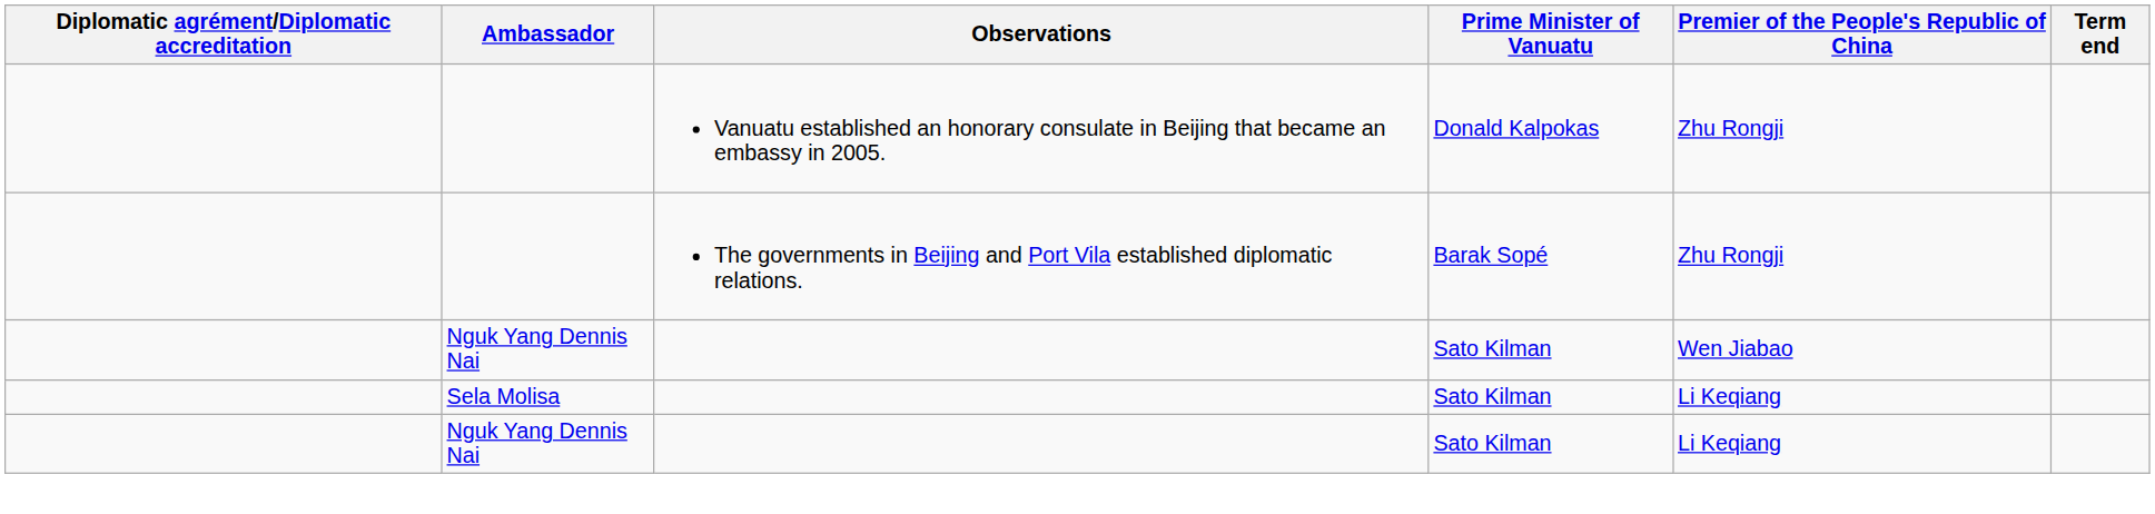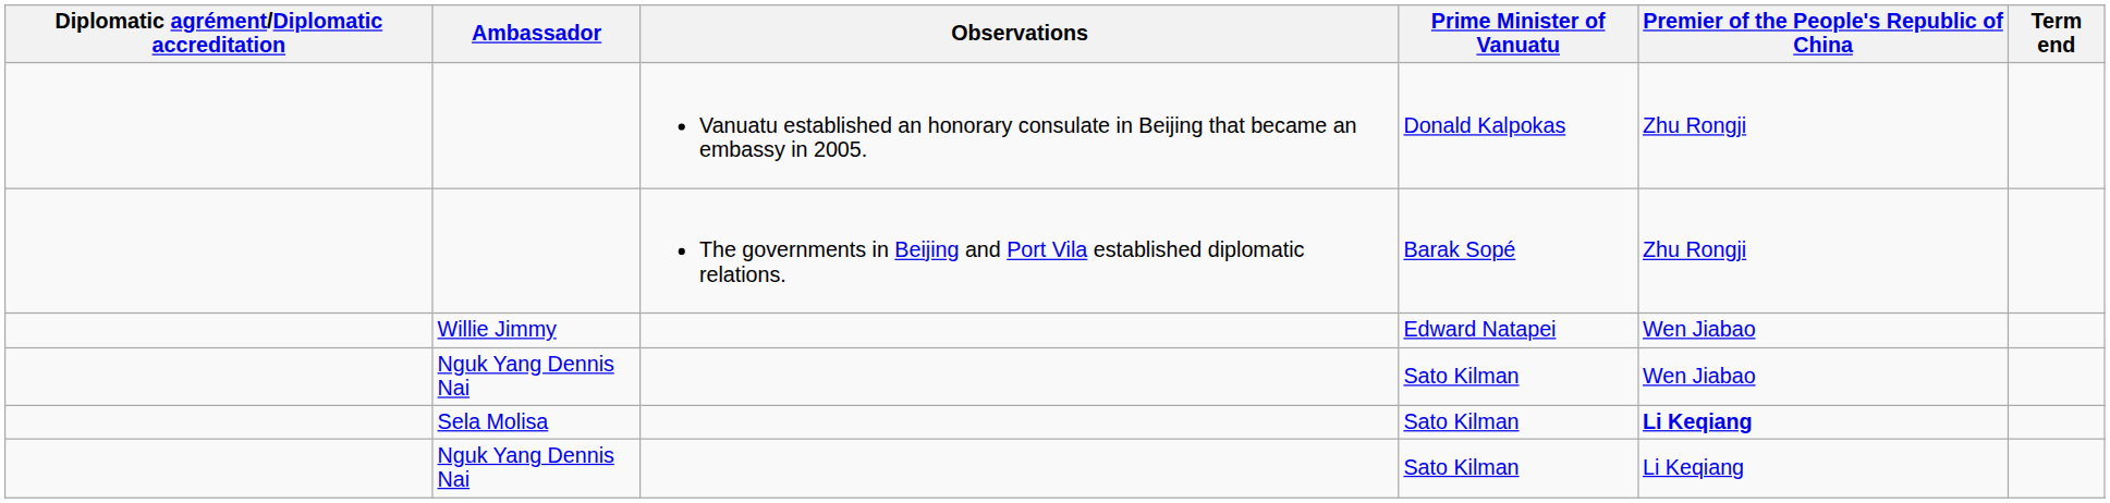+ row: Willie Jimmy | Edward Natapei | Wen Jiabao
Sela Molisa | Premier of the People's Republic of China: normal -> bold
